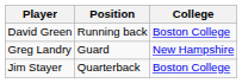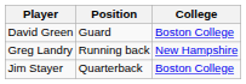David Green | Position: Running back -> Guard
Greg Landry | Position: Guard -> Running back
